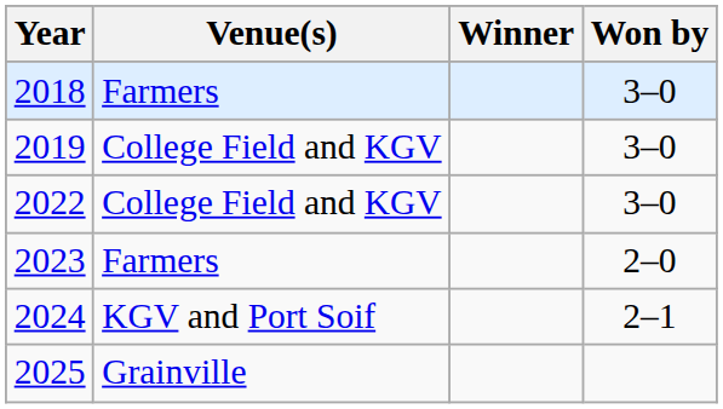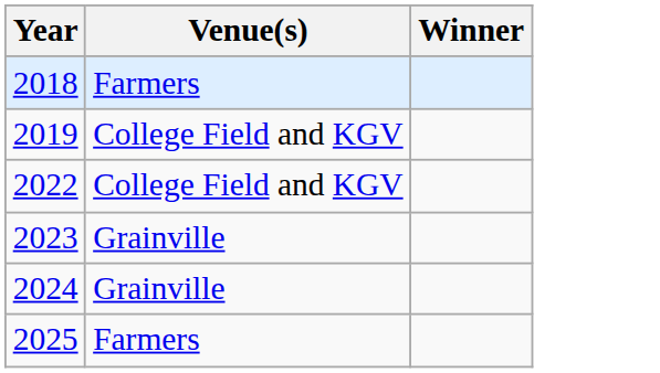- column: Won by | 3–0 | 3–0 | 3–0 | 2–0 | 2–1
2023 | Venue(s): Farmers -> Grainville
2024 | Venue(s): KGV and Port Soif -> Grainville
2025 | Venue(s): Grainville -> Farmers
